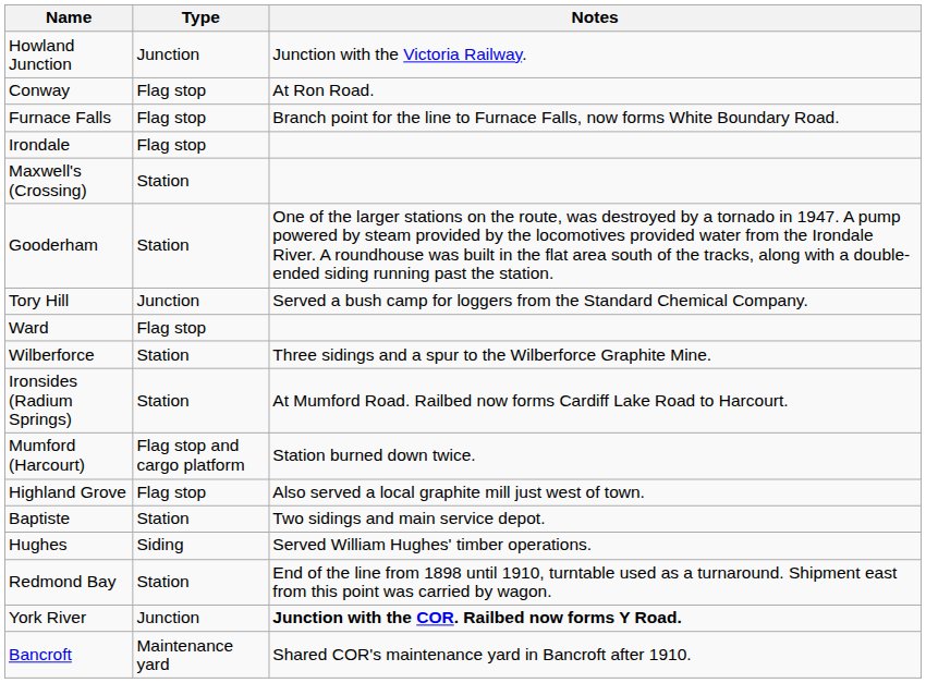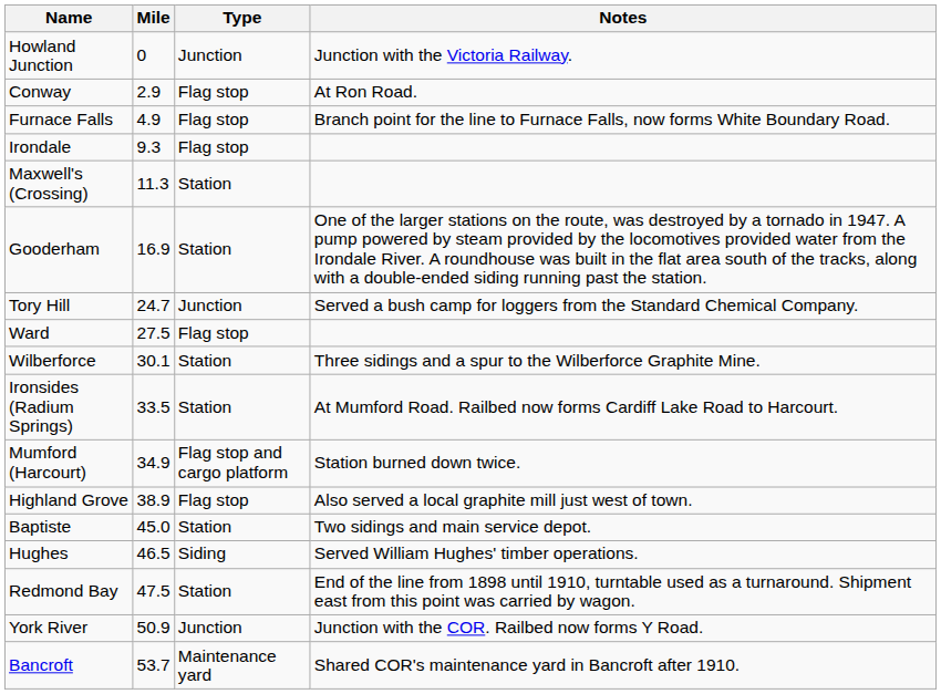+ column: Mile | 0 | 2.9 | 4.9 | 9.3 | 11.3 | 16.9 | 24.7 | 27.5 | 30.1 | 33.5 | 34.9 | 38.9 | 45.0 | 46.5 | 47.5 | 50.9 | 53.7
York River | Notes: bold -> normal
